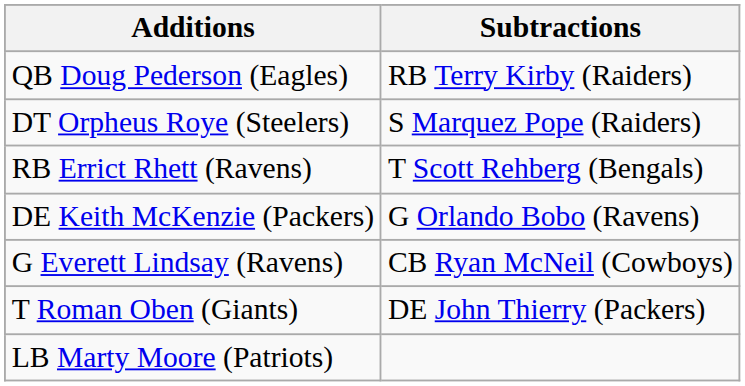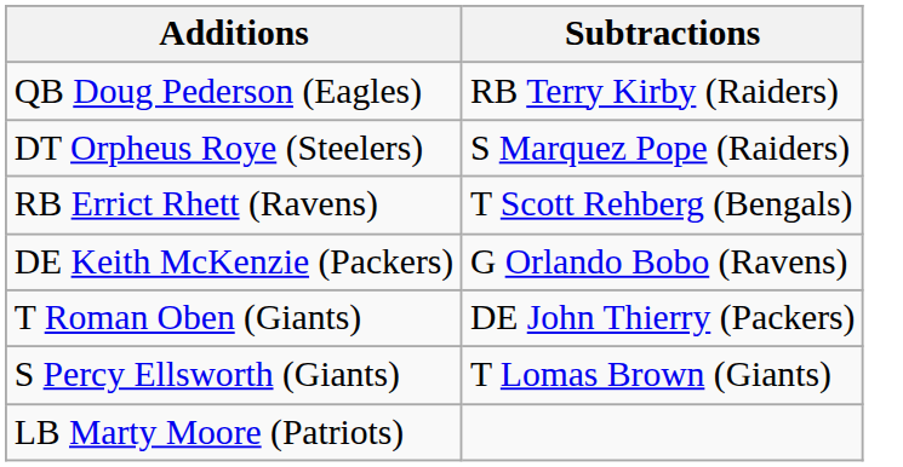- row: G Everett Lindsay (Ravens) | CB Ryan McNeil (Cowboys)
+ row: S Percy Ellsworth (Giants) | T Lomas Brown (Giants)
